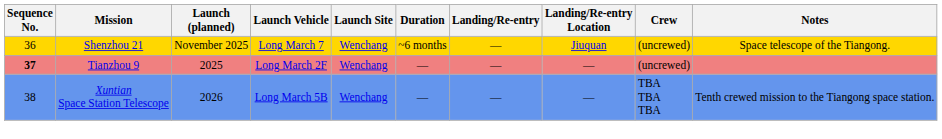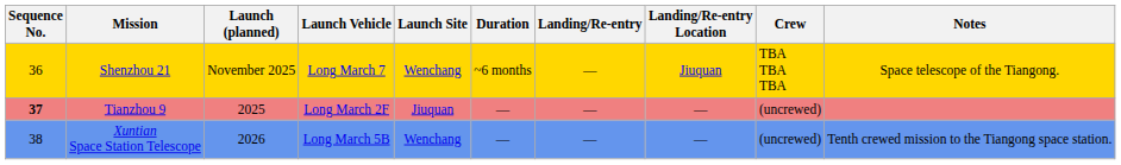Shenzhou 21 | Crew: (uncrewed) -> TBA TBA TBA
Tianzhou 9 | Launch Site: Wenchang -> Jiuquan
Xuntian Space Station Telescope | Crew: TBA TBA TBA -> (uncrewed)
